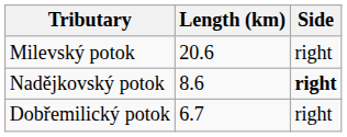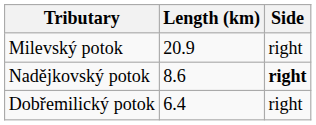Milevský potok | Length (km): 20.6 -> 20.9
Dobřemilický potok | Length (km): 6.7 -> 6.4
